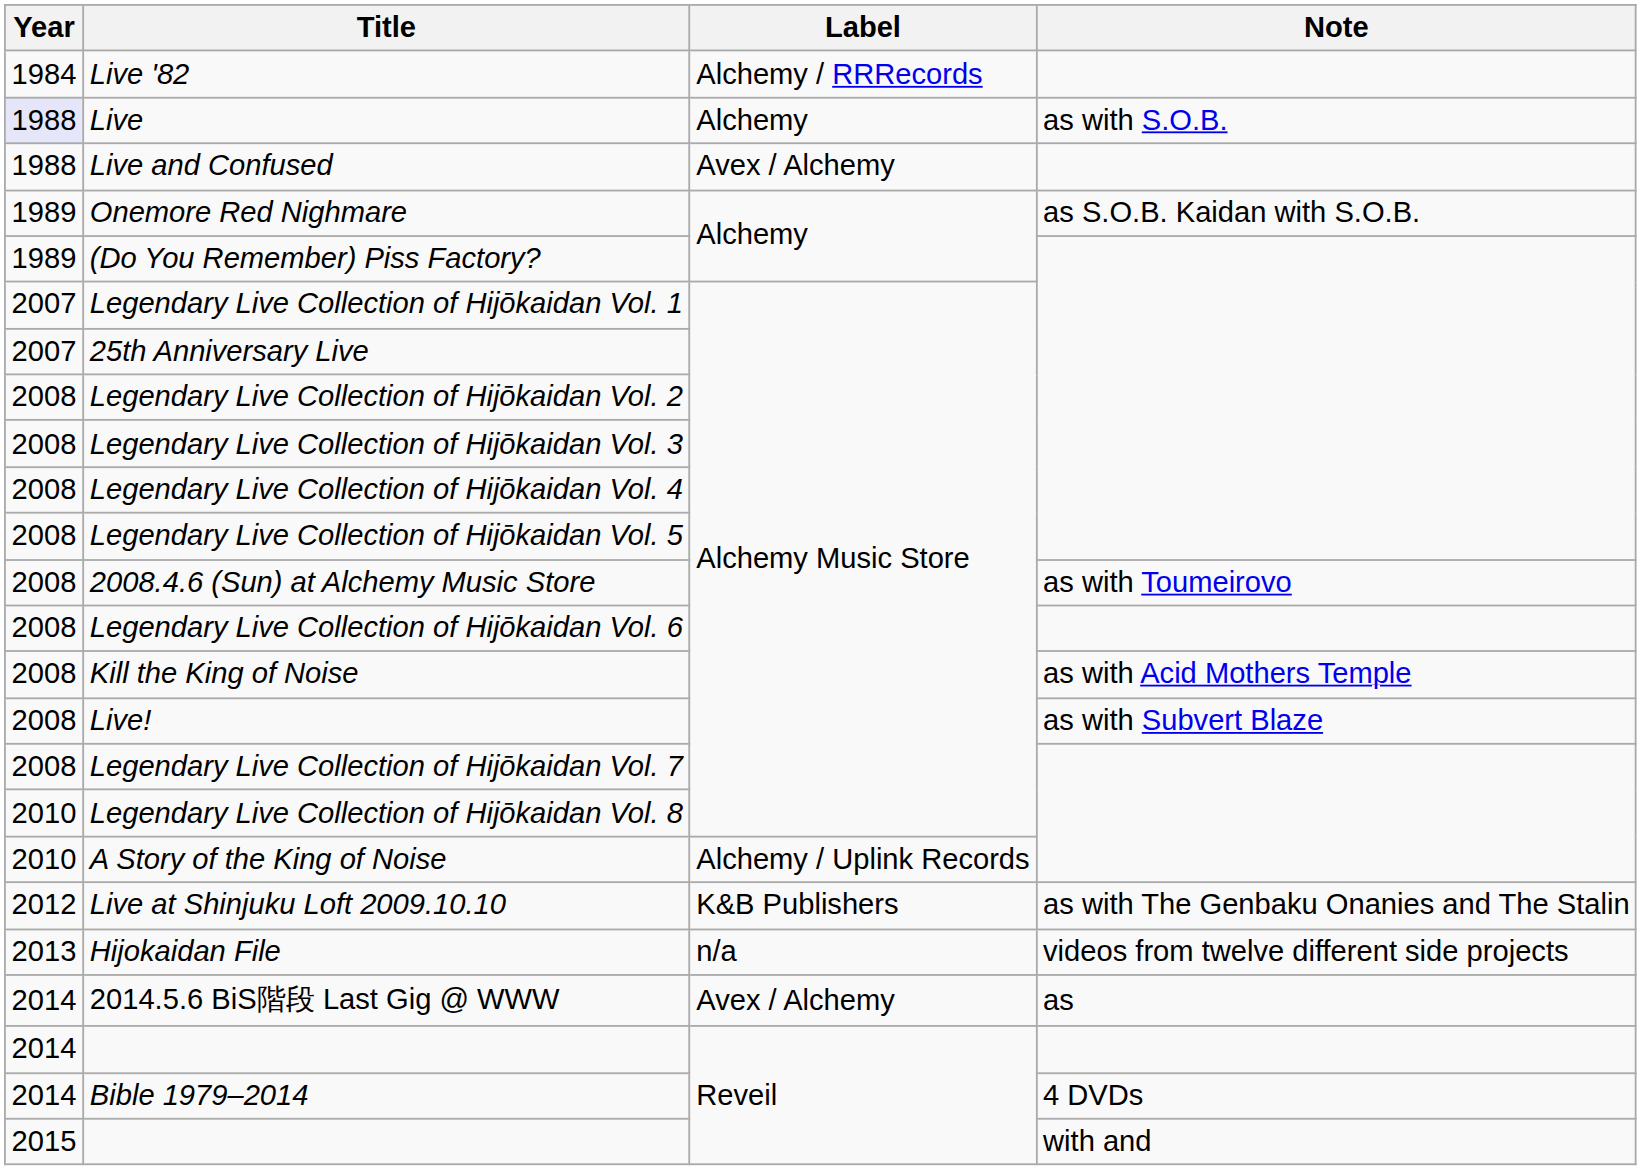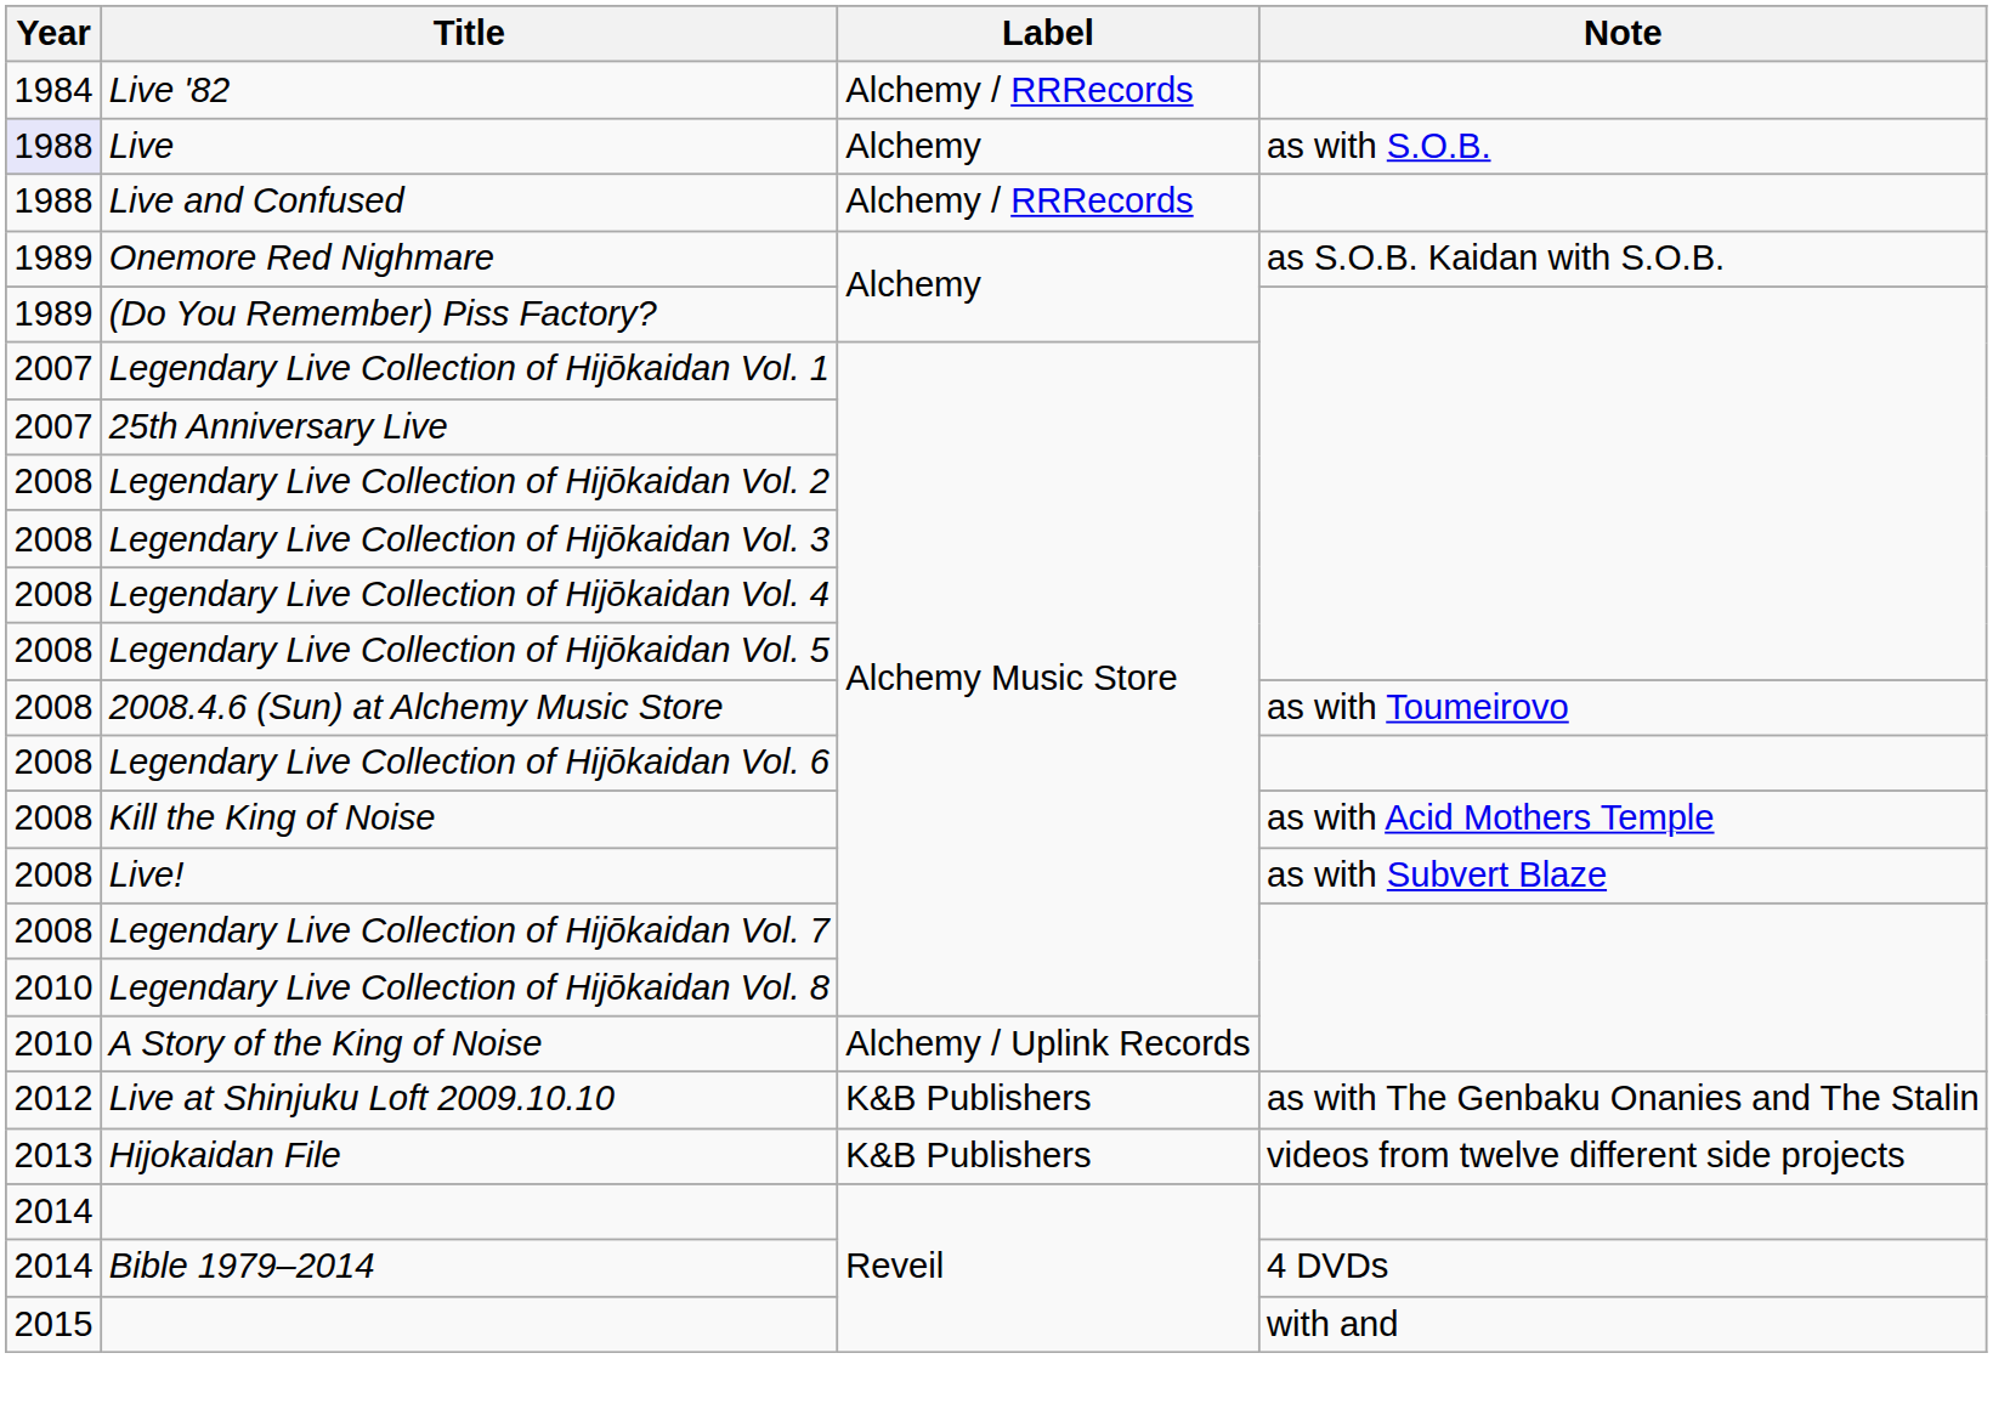Live and Confused | Label: Avex / Alchemy -> Alchemy / RRRecords
Hijokaidan File | Label: n/a -> K&B Publishers
- row: 2014 | 2014.5.6 BiS階段 Last Gig @ WWW | Avex / Alchemy | as
